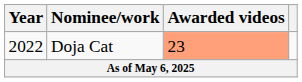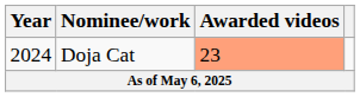Doja Cat | Year: 2022 -> 2024
